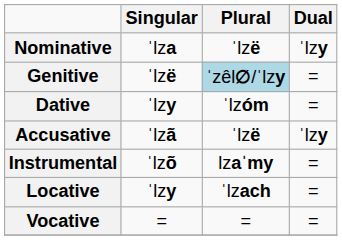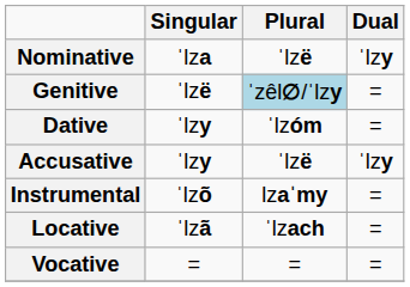Accusative | Singular: ˈlzã -> ˈlzy
Locative | Singular: ˈlzy -> ˈlzã
